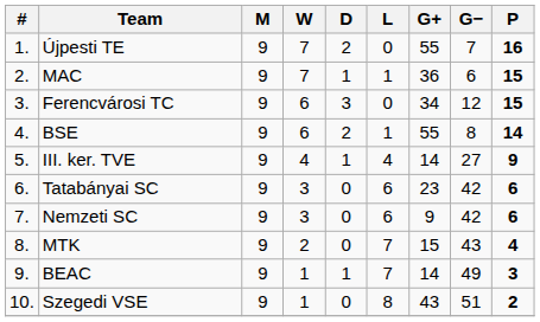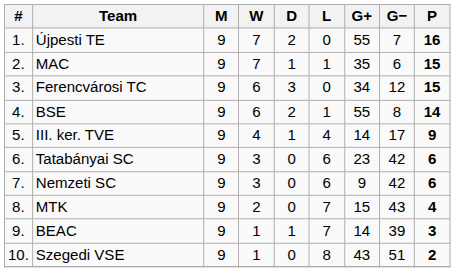MAC | G+: 36 -> 35
III. ker. TVE | G−: 27 -> 17
BEAC | G−: 49 -> 39
